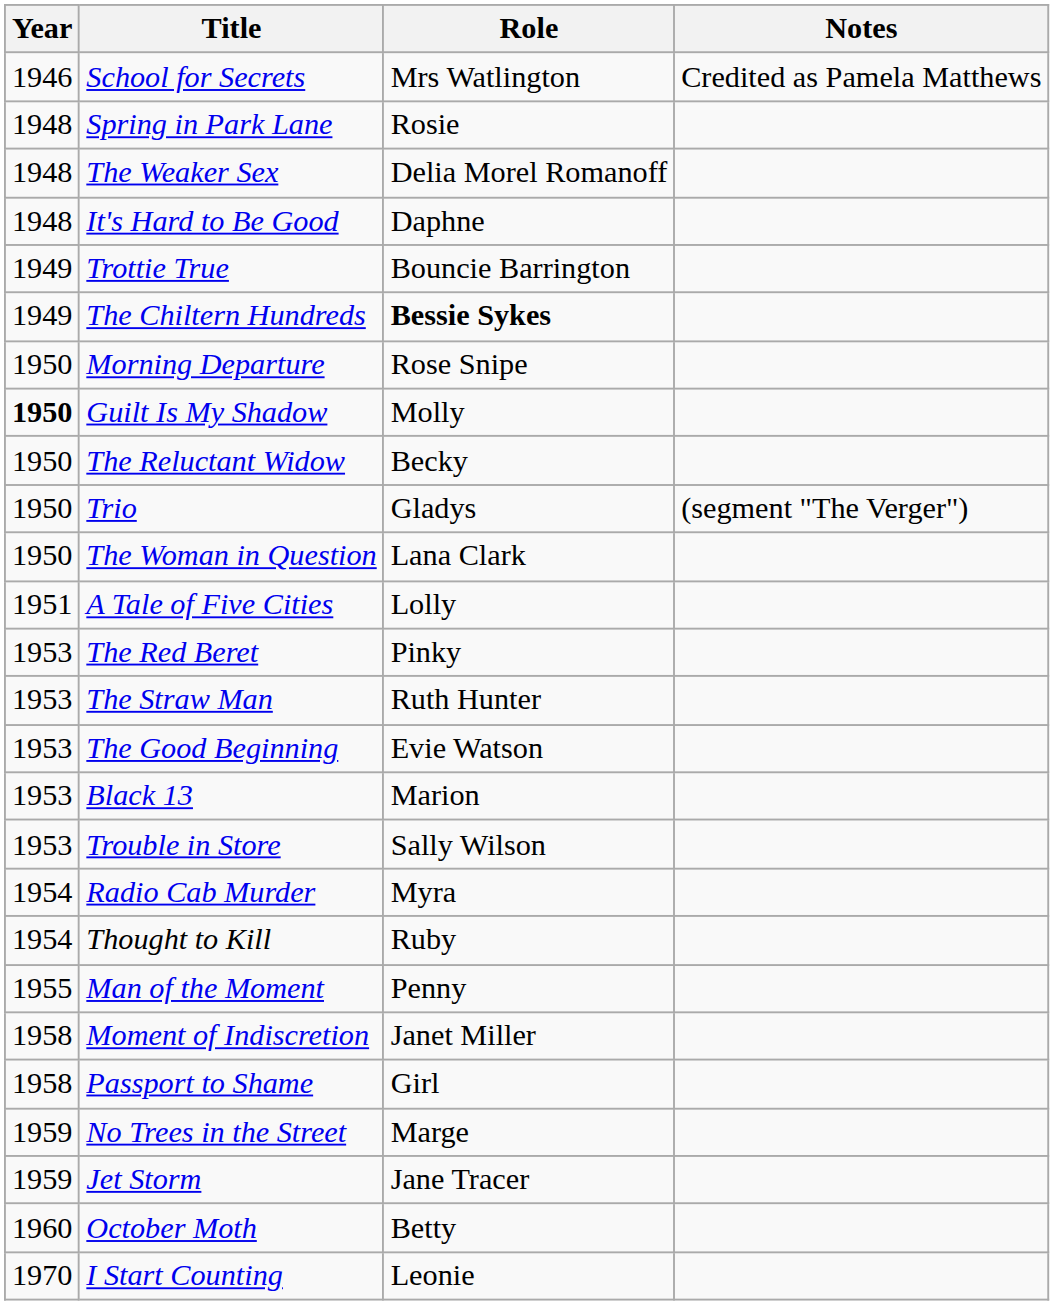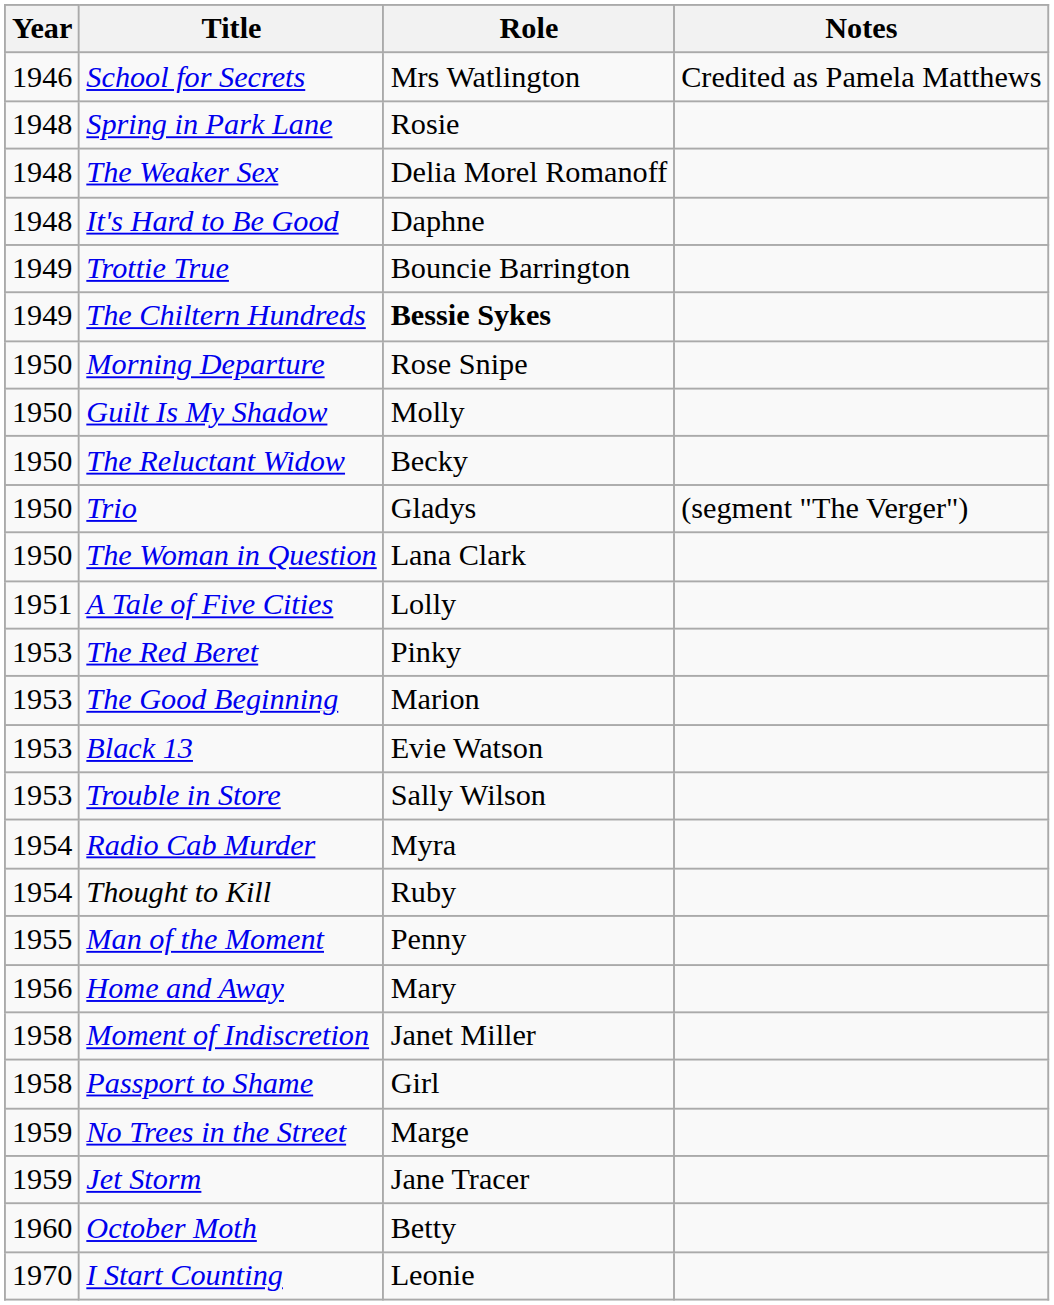Guilt Is My Shadow | Year: bold -> normal
- row: 1953 | The Straw Man | Ruth Hunter
The Good Beginning | Role: Evie Watson -> Marion
Black 13 | Role: Marion -> Evie Watson
+ row: 1956 | Home and Away | Mary
